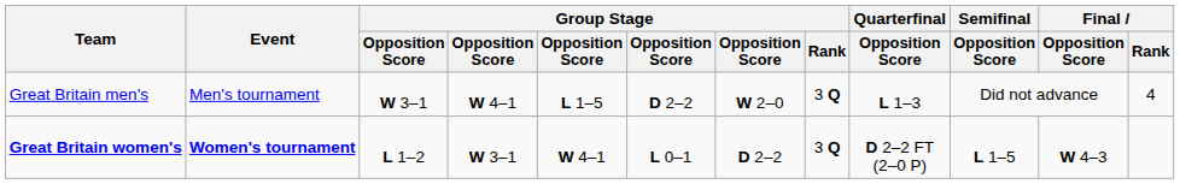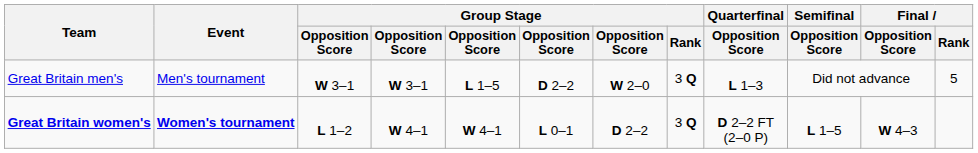Great Britain men's | column 4: W 4–1 -> W 3–1
Great Britain men's | Final / Rank: 4 -> 5
Great Britain women's | column 4: W 3–1 -> W 4–1
